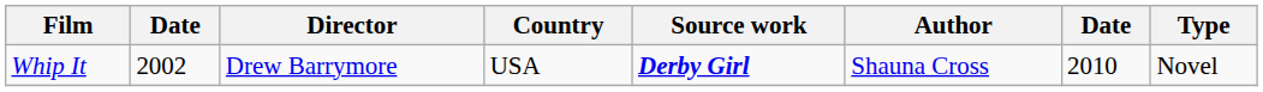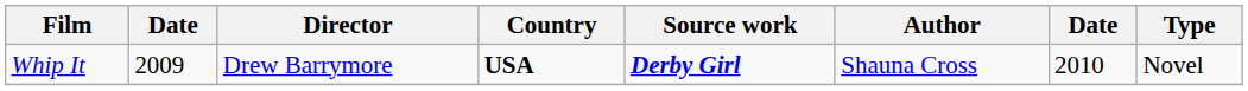Whip It | column 2: 2002 -> 2009
Whip It | Country: normal -> bold
